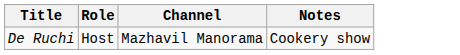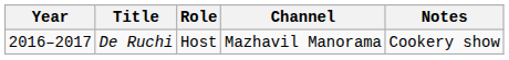+ column: Year | 2016–2017
